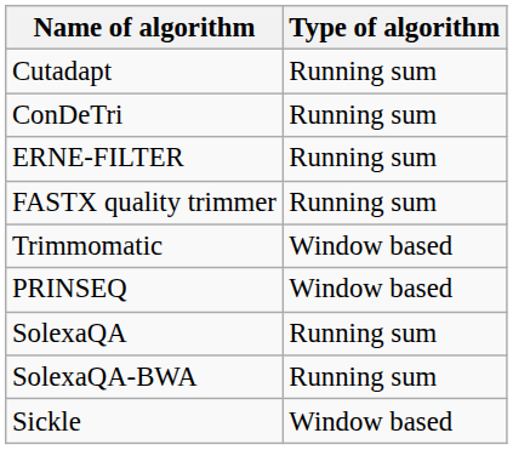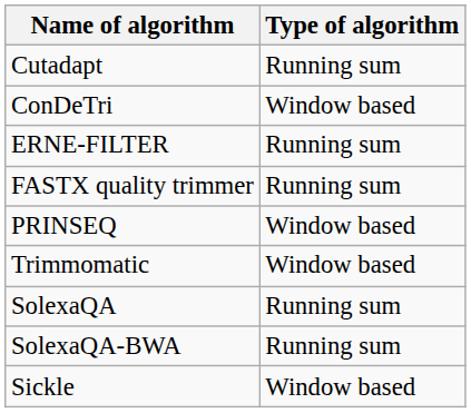ConDeTri | Type of algorithm: Running sum -> Window based
rows swapped: PRINSEQ <-> Trimmomatic
